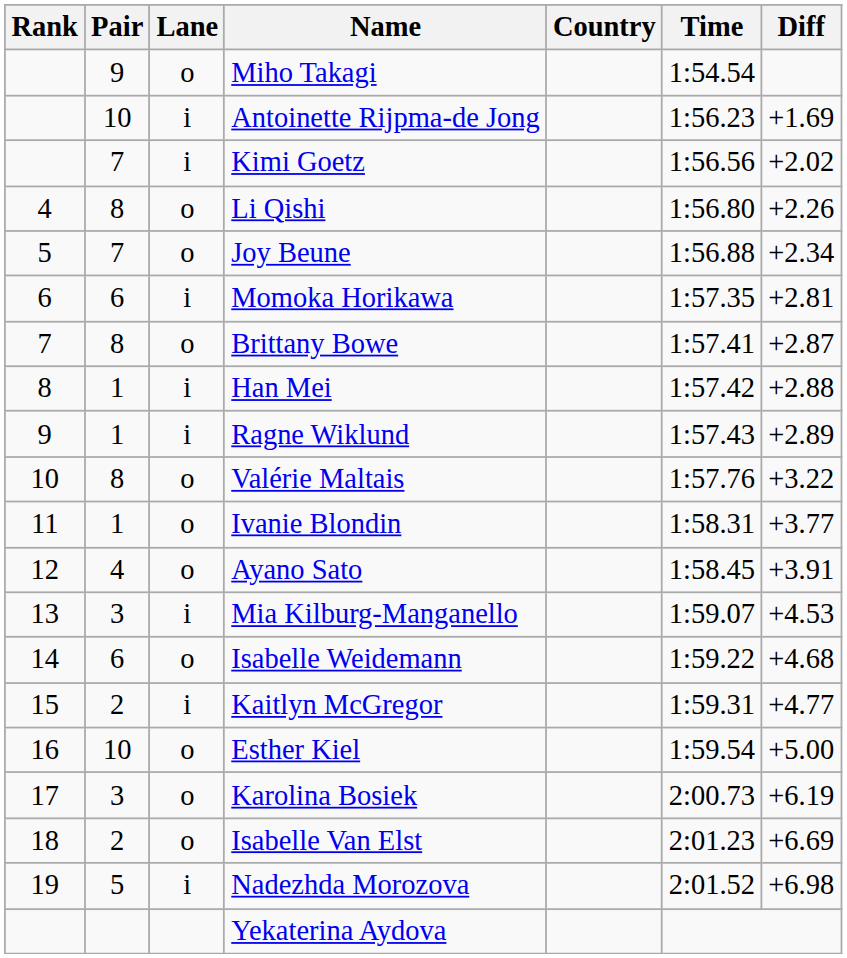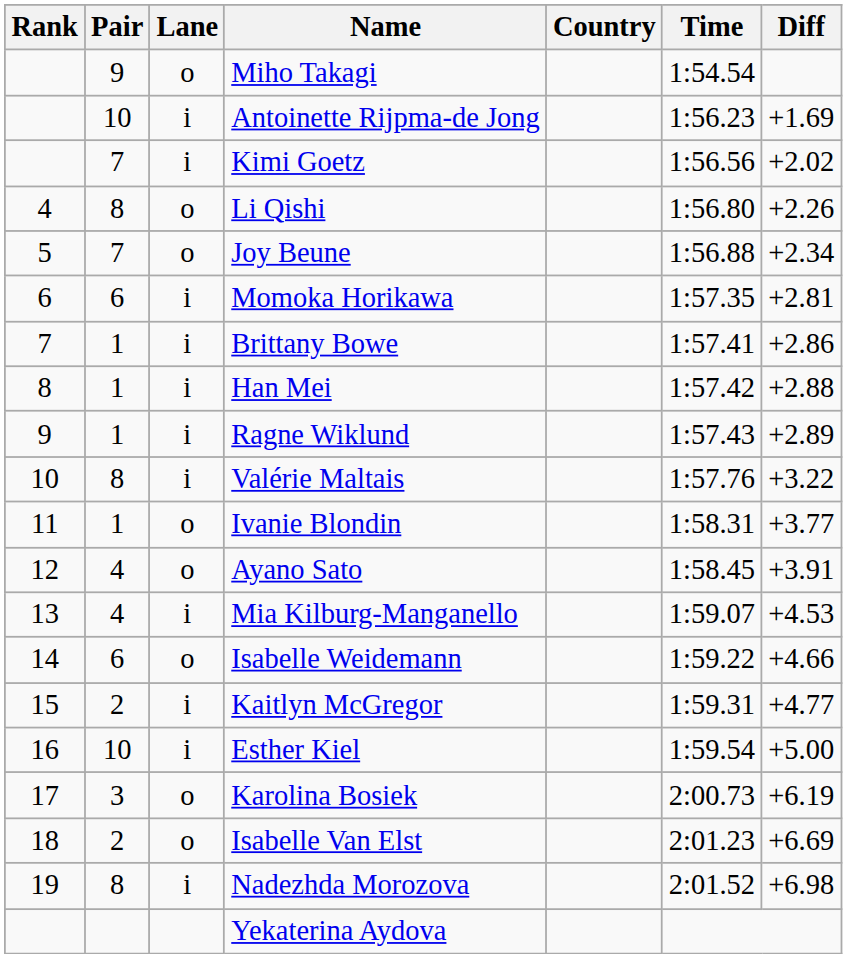Brittany Bowe | Pair: 8 -> 1
Brittany Bowe | Lane: o -> i
Brittany Bowe | Diff: +2.87 -> +2.86
Valérie Maltais | Lane: o -> i
Mia Kilburg-Manganello | Pair: 3 -> 4
Isabelle Weidemann | Diff: +4.68 -> +4.66
Esther Kiel | Lane: o -> i
Nadezhda Morozova | Pair: 5 -> 8
